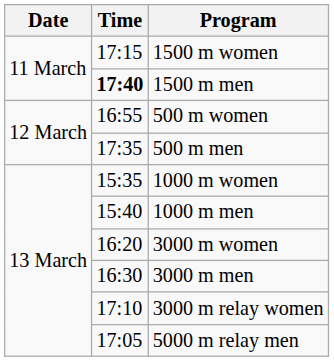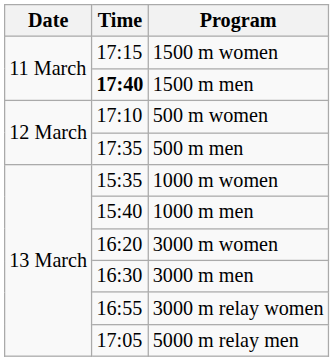500 m women | Time: 16:55 -> 17:10
3000 m relay women | Time: 17:10 -> 16:55
